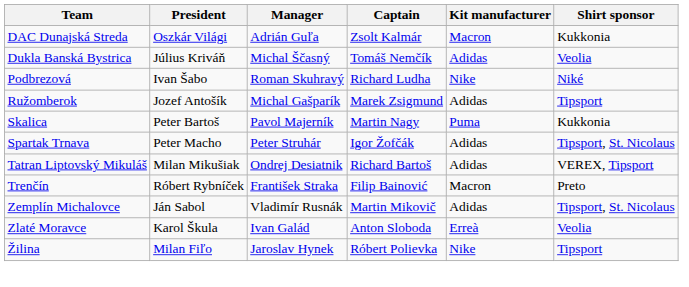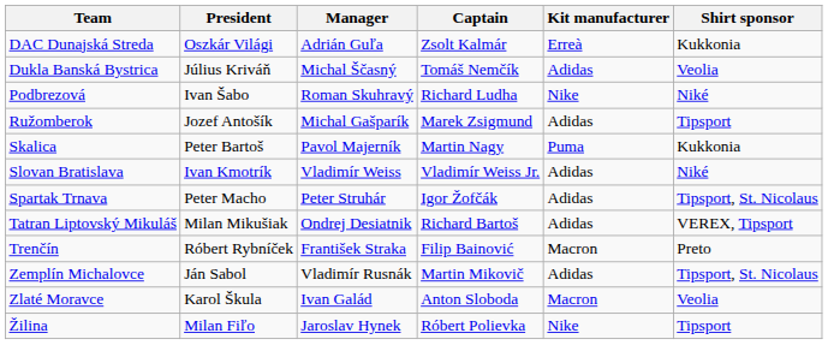DAC Dunajská Streda | Kit manufacturer: Macron -> Erreà
+ row: Slovan Bratislava | Ivan Kmotrík | Vladimír Weiss | Vladimír Weiss Jr. | Adidas | Niké
Zlaté Moravce | Kit manufacturer: Erreà -> Macron
